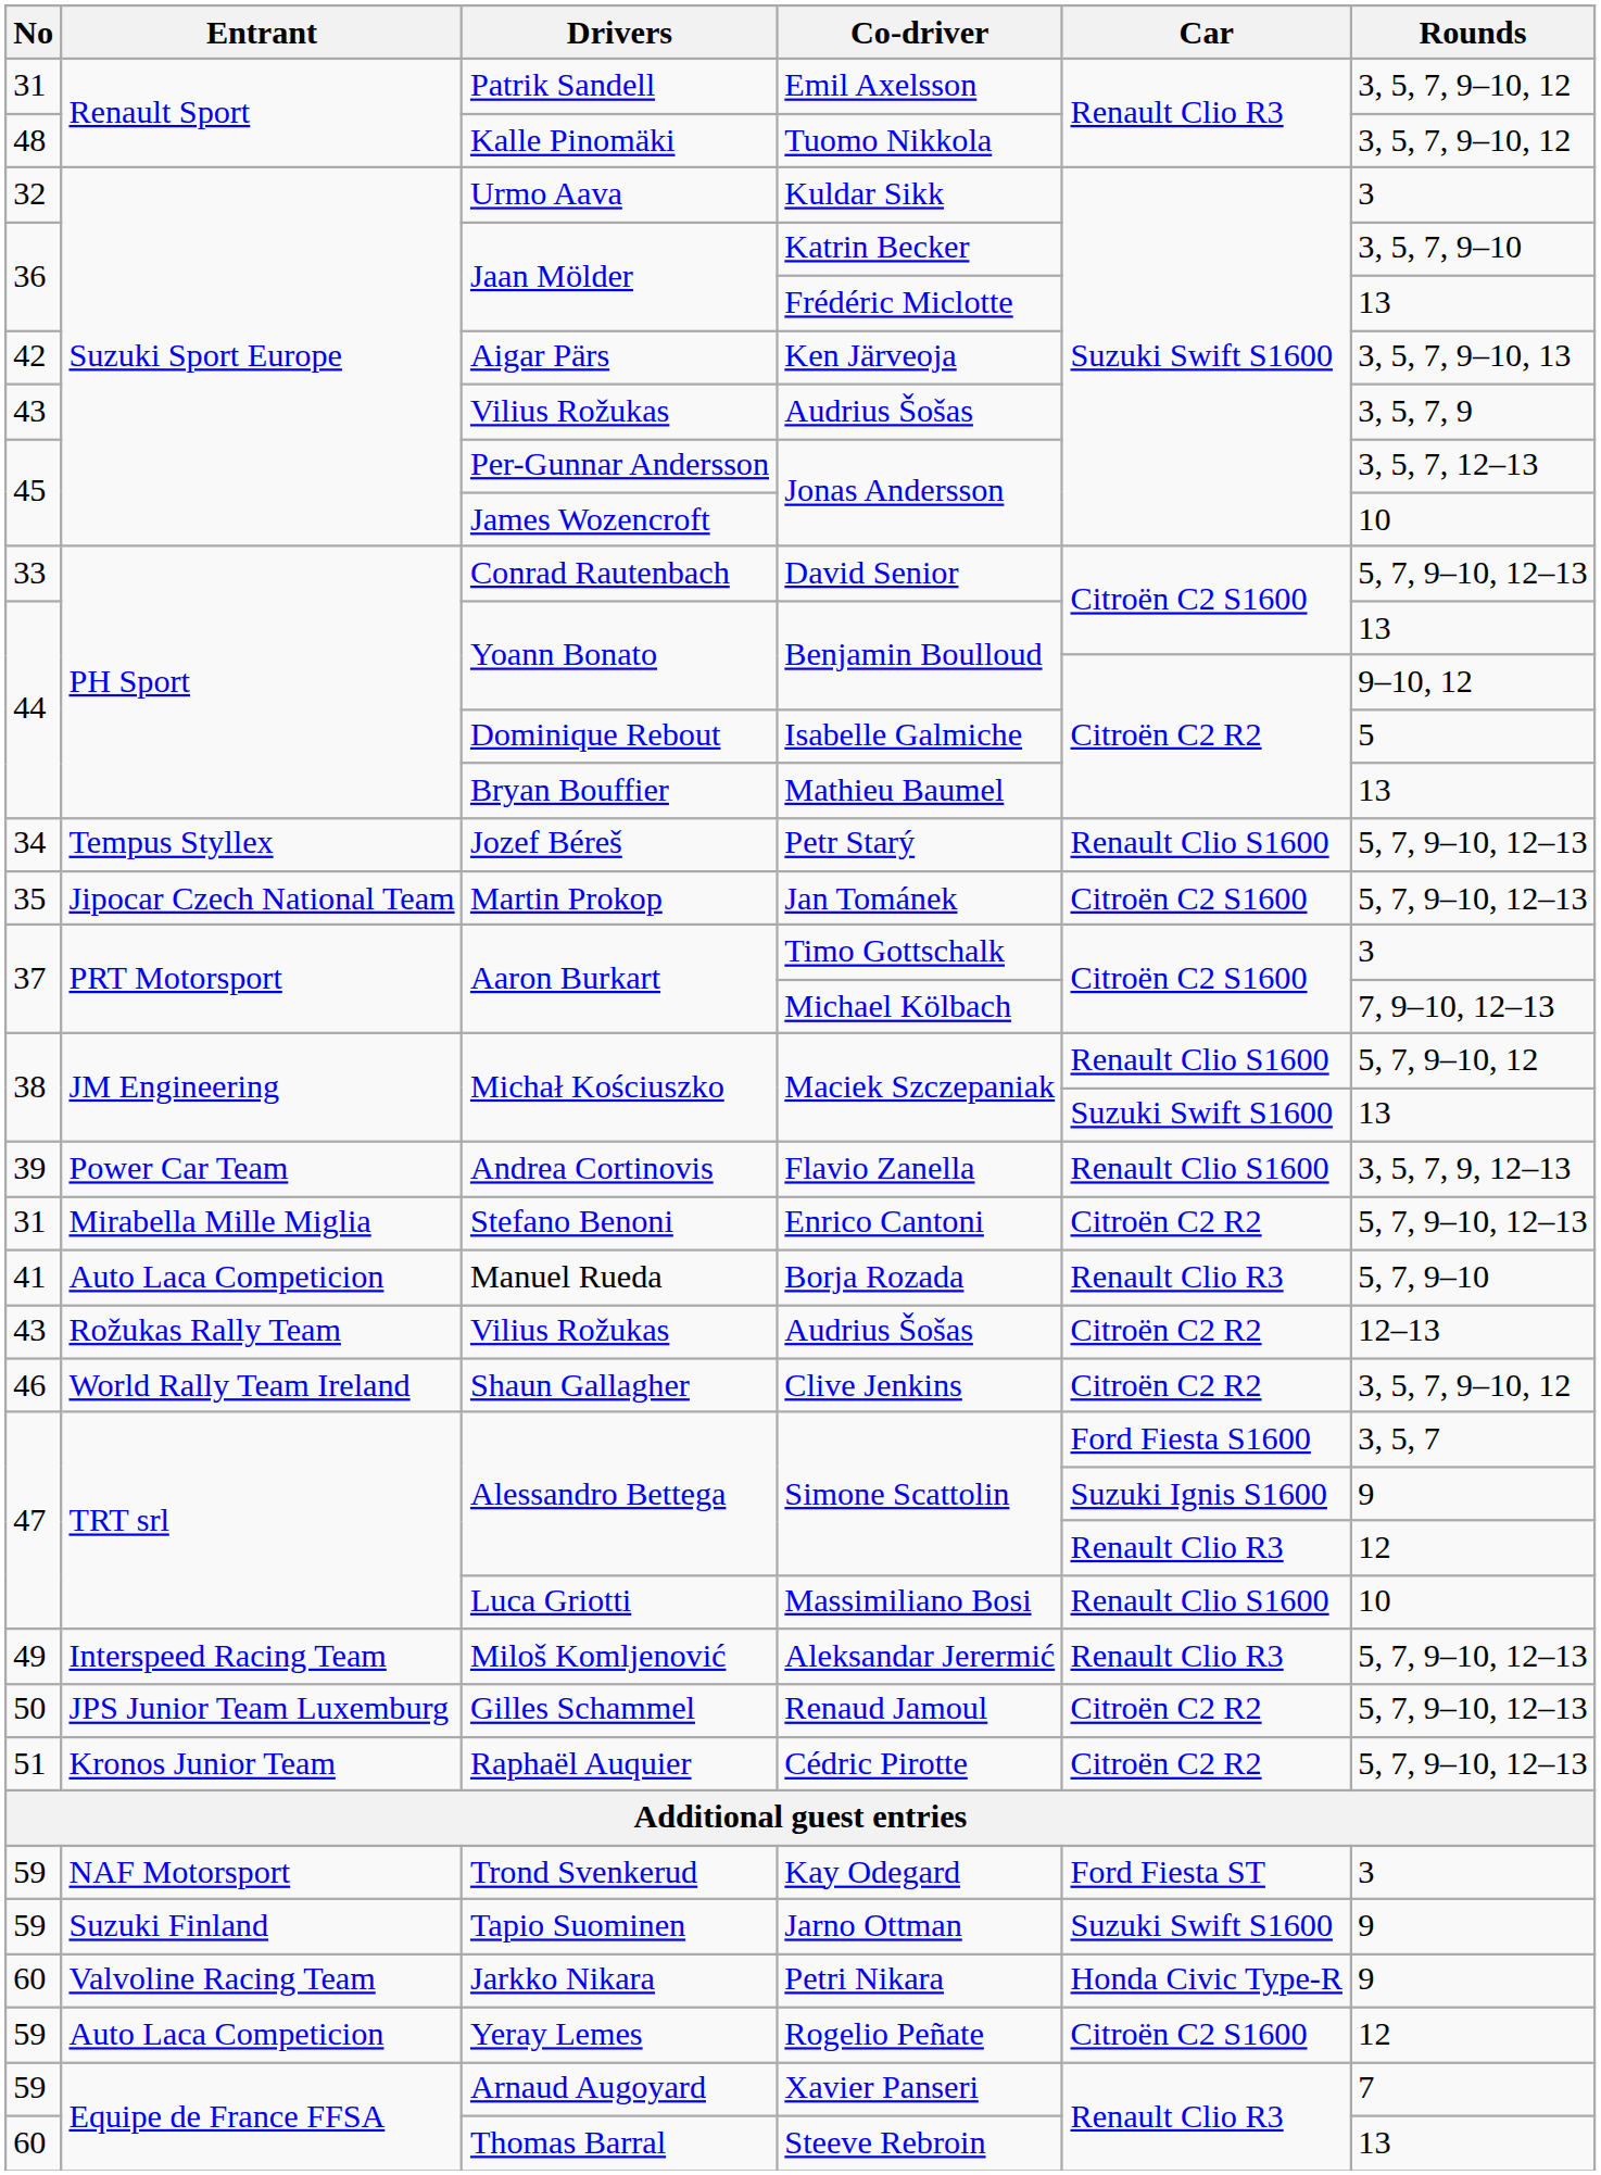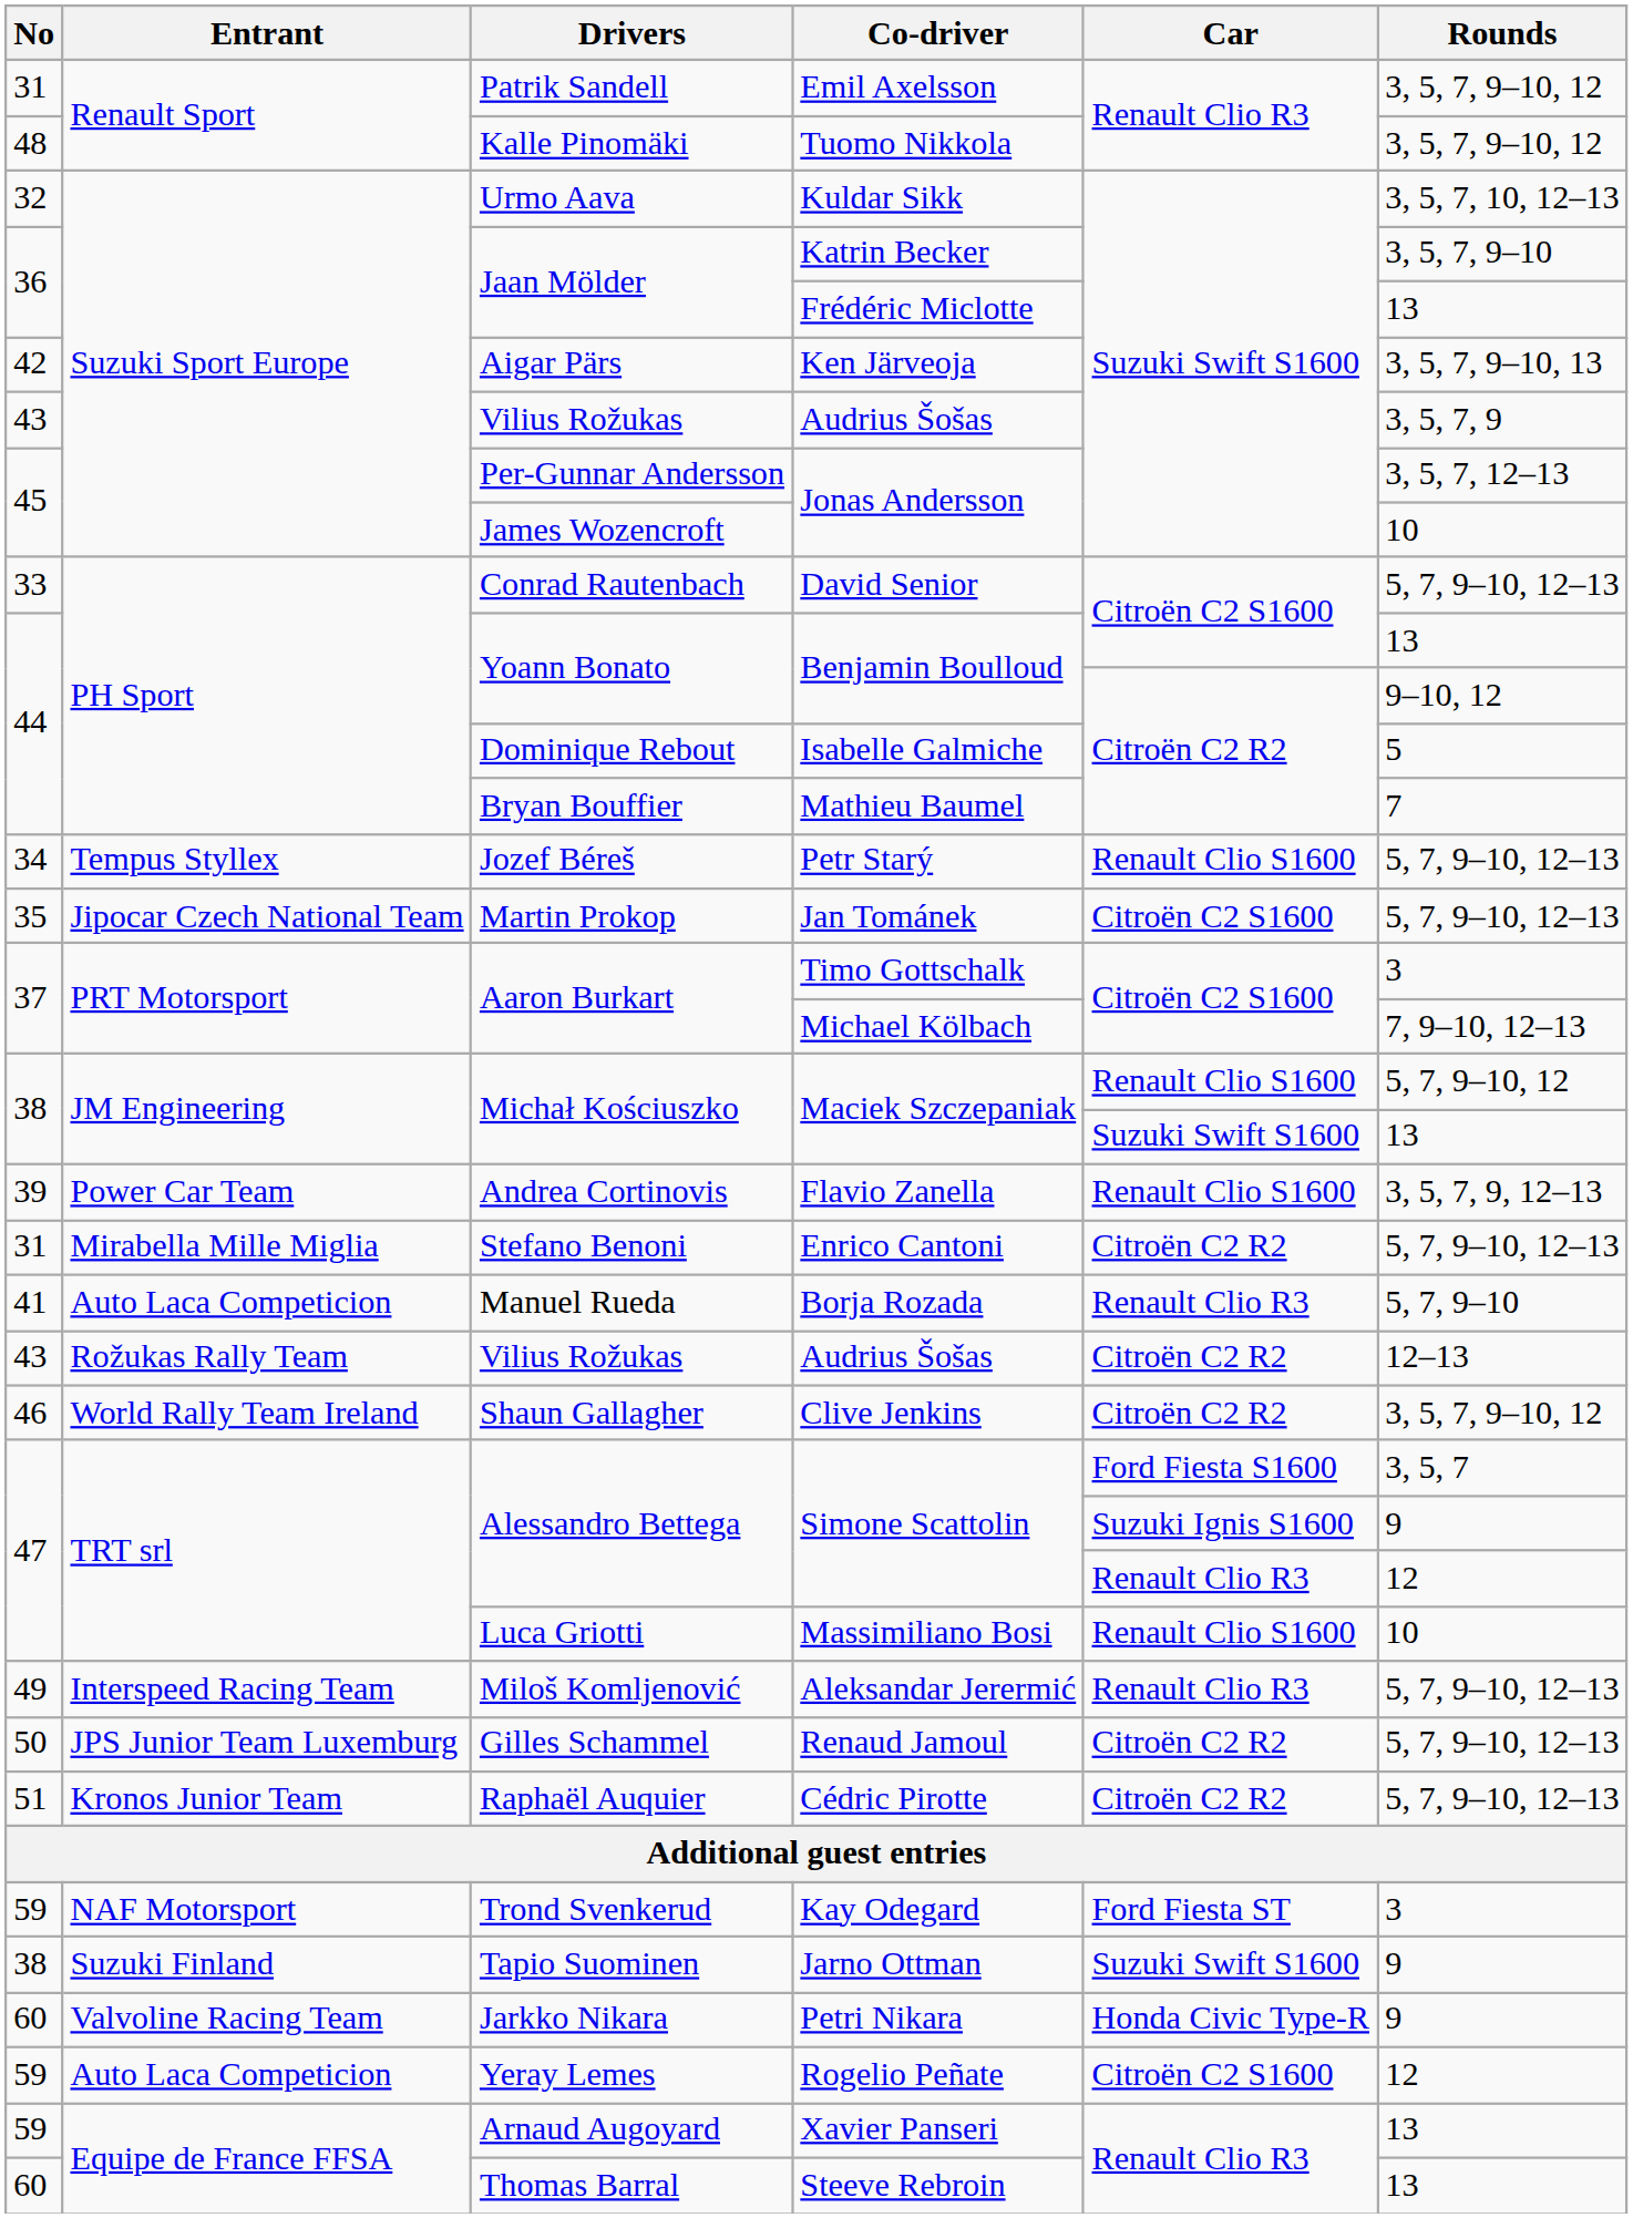Kuldar Sikk | Rounds: 3 -> 3, 5, 7, 10, 12–13
Mathieu Baumel | Rounds: 13 -> 7
Jarno Ottman | No: 59 -> 38
Xavier Panseri | Rounds: 7 -> 13
